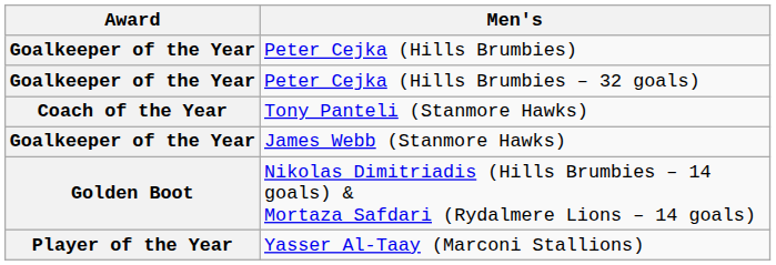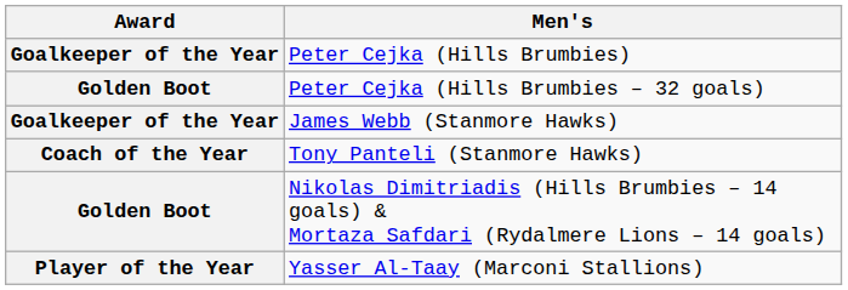Peter Cejka (Hills Brumbies – 32 goals) | Award: Goalkeeper of the Year -> Golden Boot
rows swapped: Tony Panteli (Stanmore Hawks) <-> James Webb (Stanmore Hawks)
